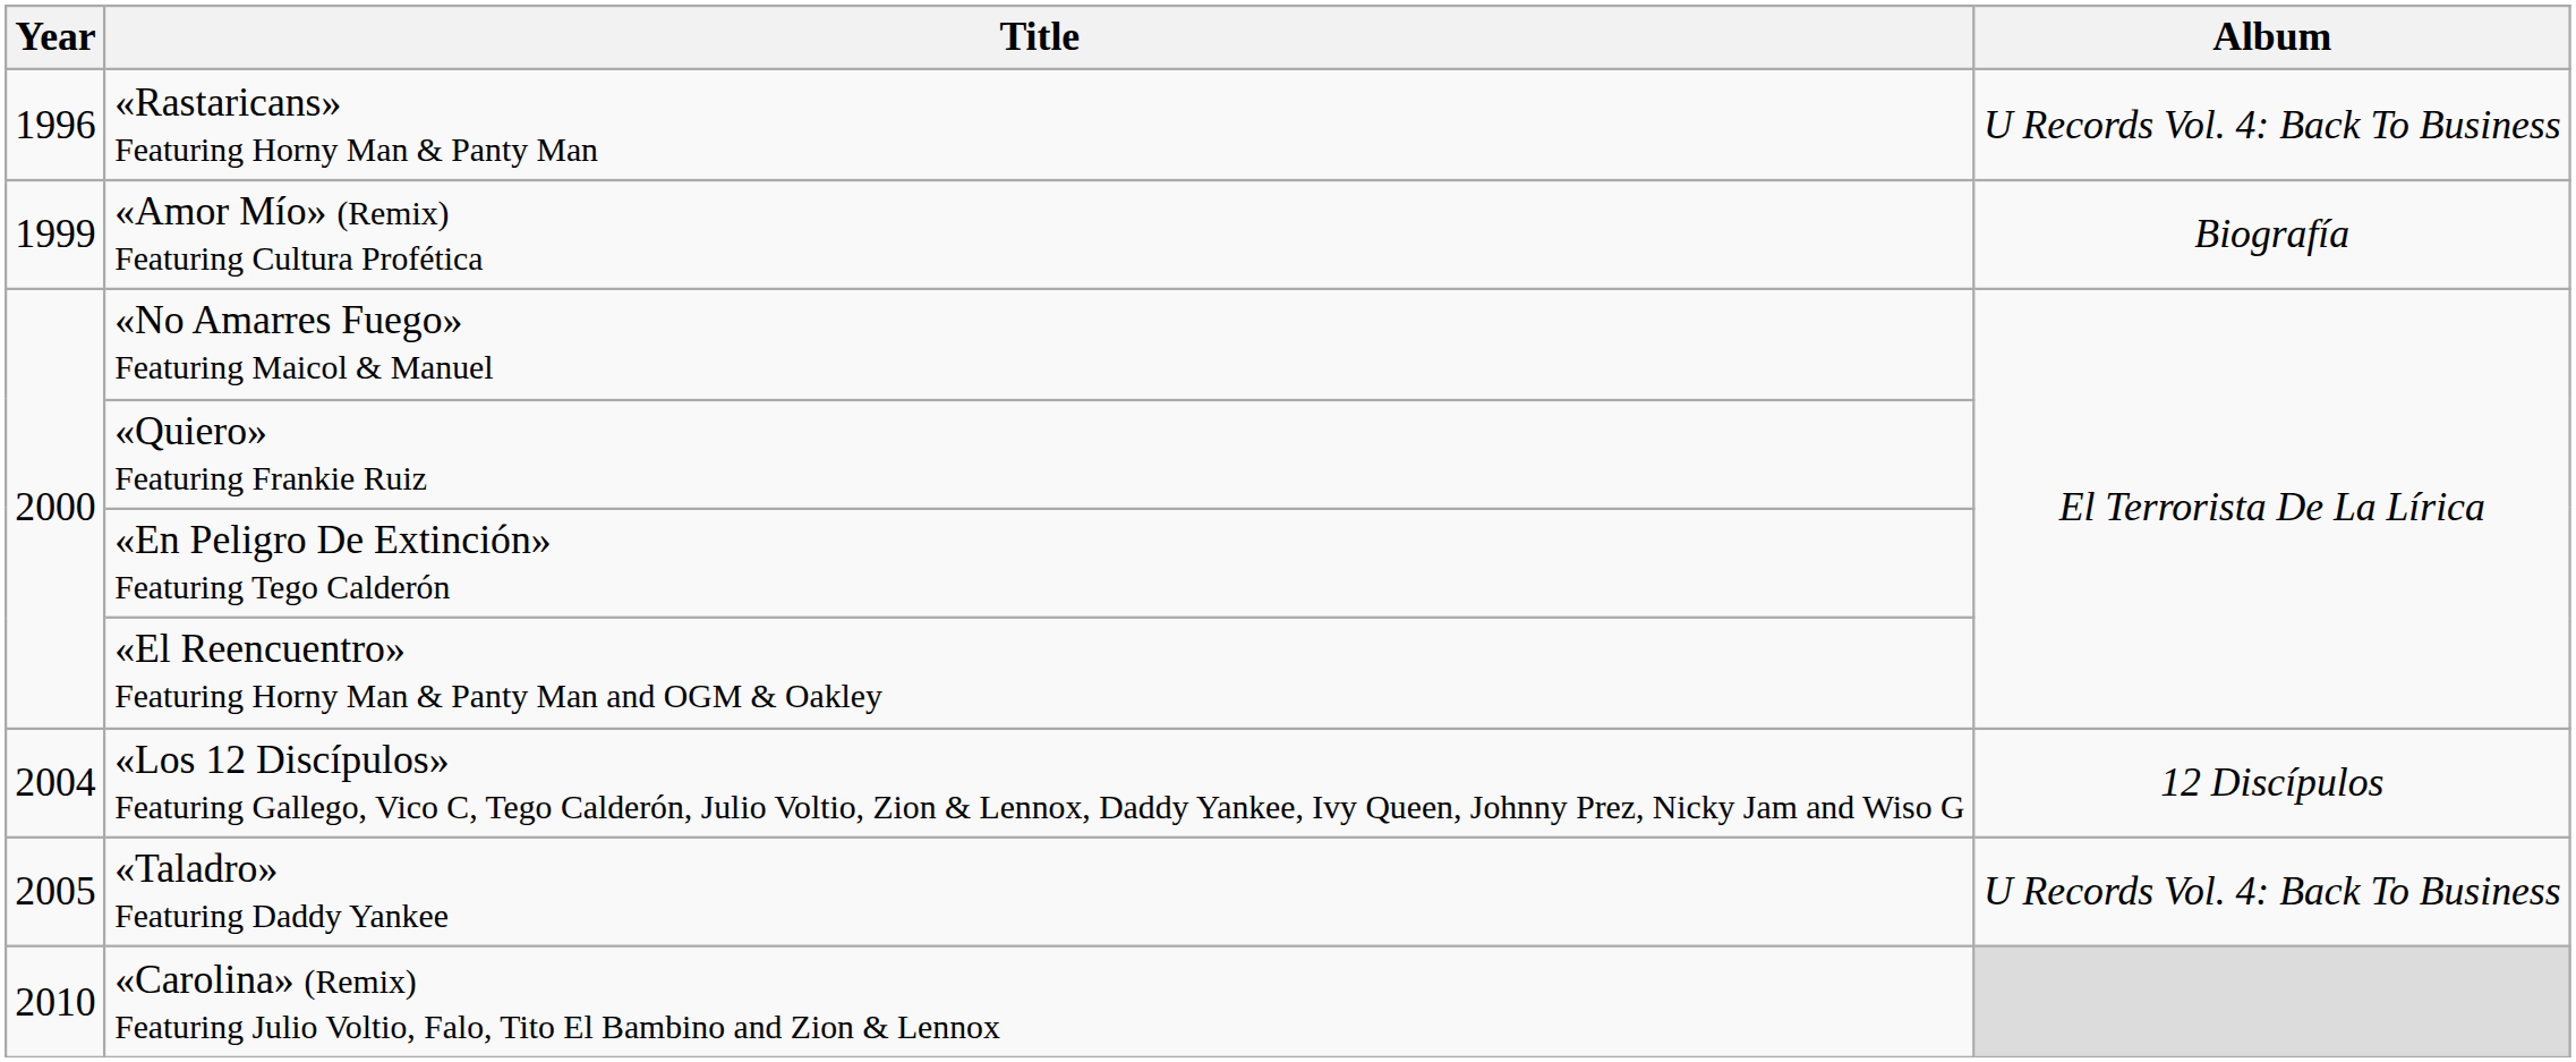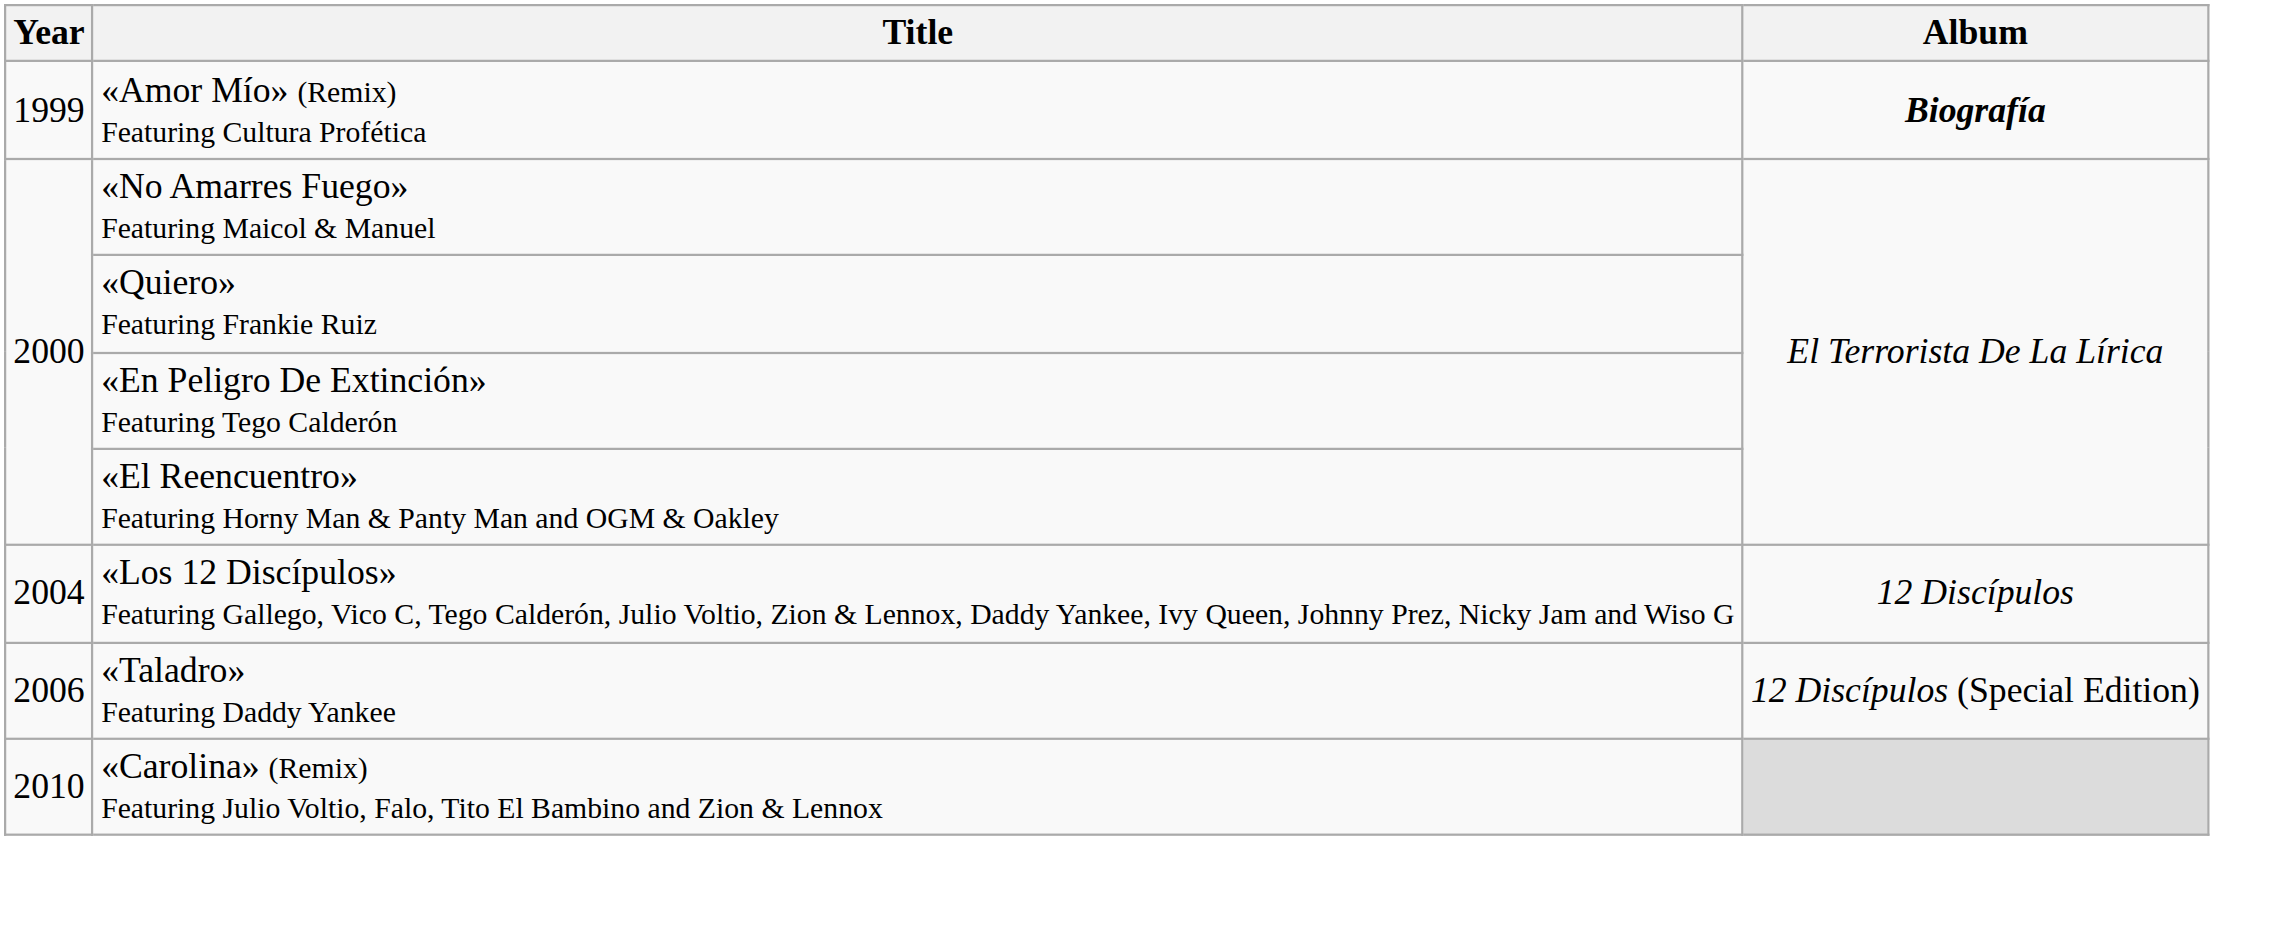- row: 1996 | «Rastaricans» Featuring Horny Man & Panty Man | U Records Vol. 4: Back To Business
«Amor Mío» (Remix) Featuring Cultura Profética | Album: normal -> bold
«Taladro» Featuring Daddy Yankee | Year: 2005 -> 2006
«Taladro» Featuring Daddy Yankee | Album: U Records Vol. 4: Back To Business -> 12 Discípulos (Special Edition)
